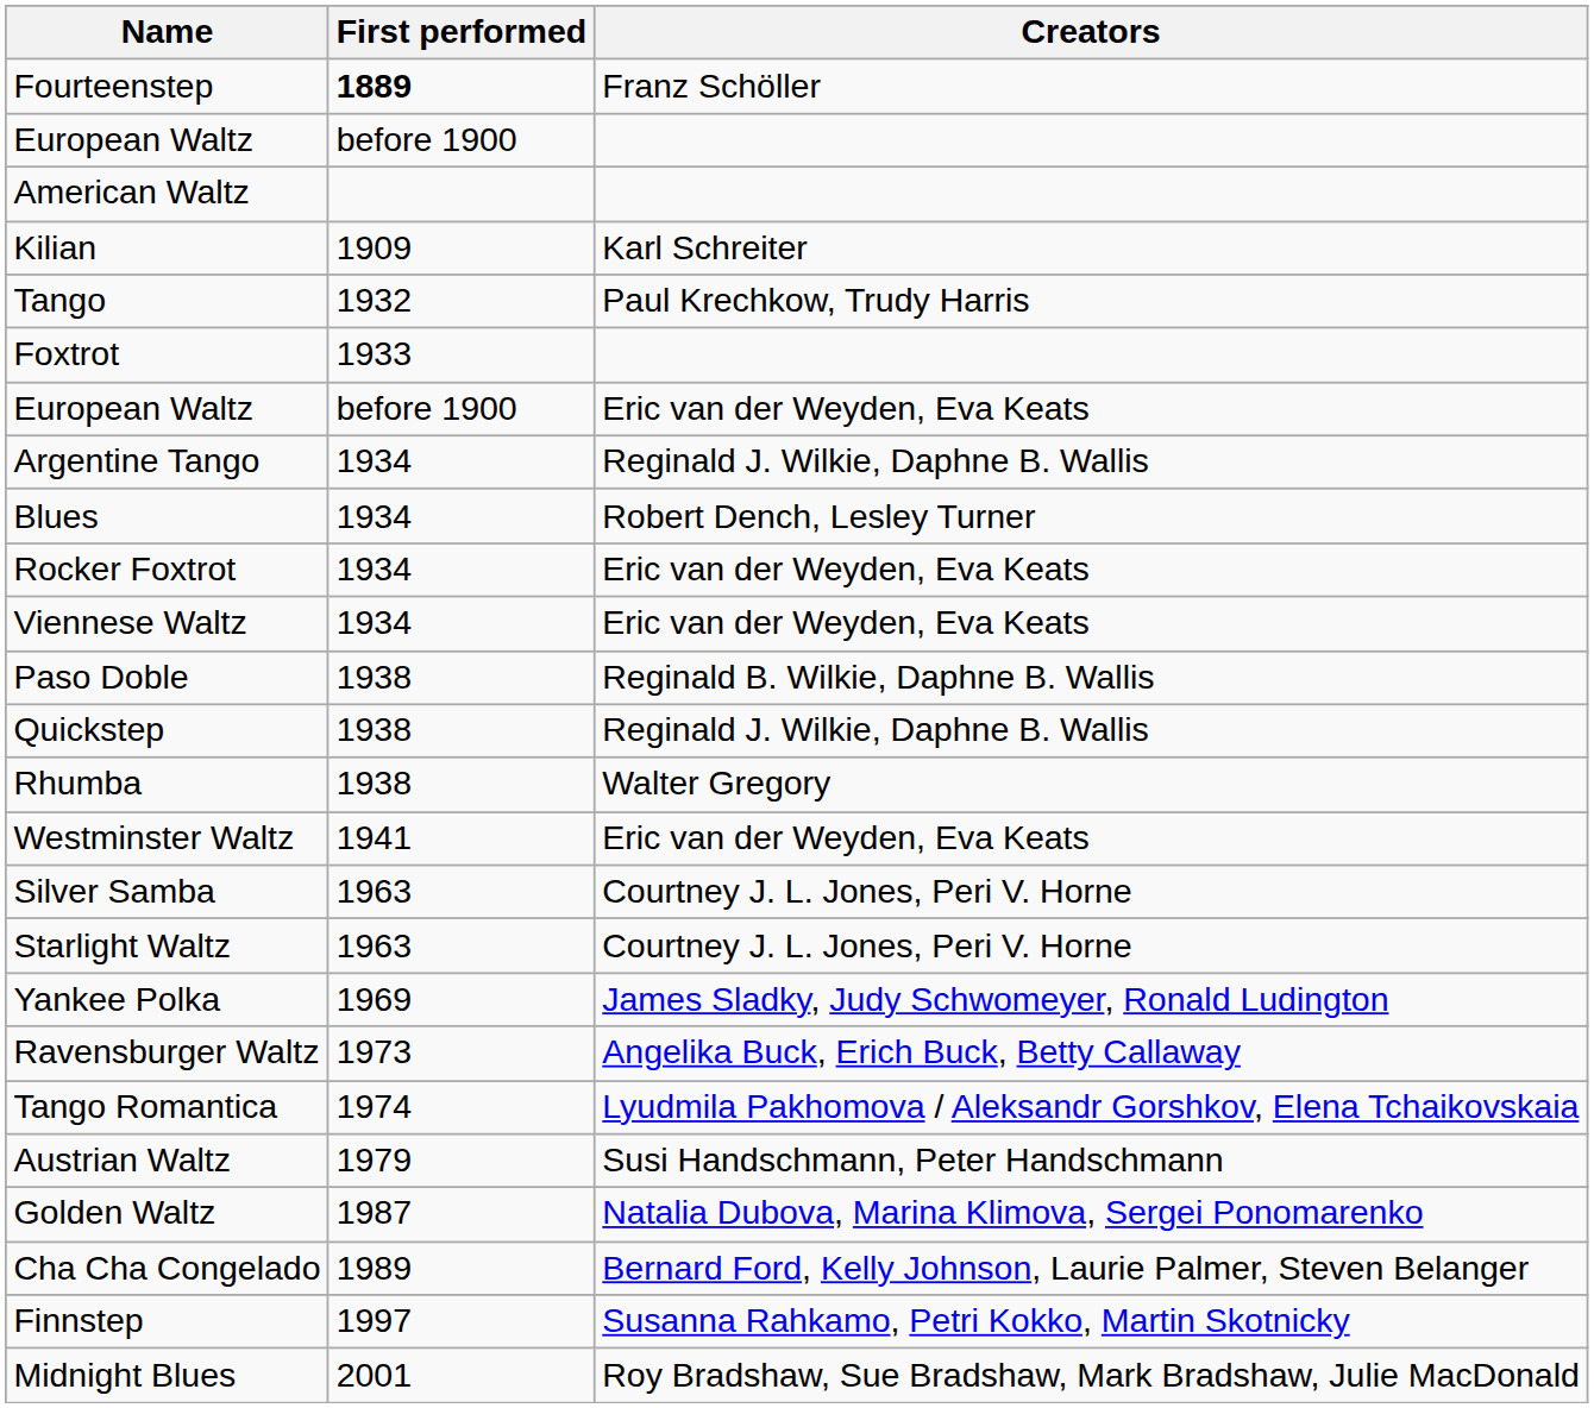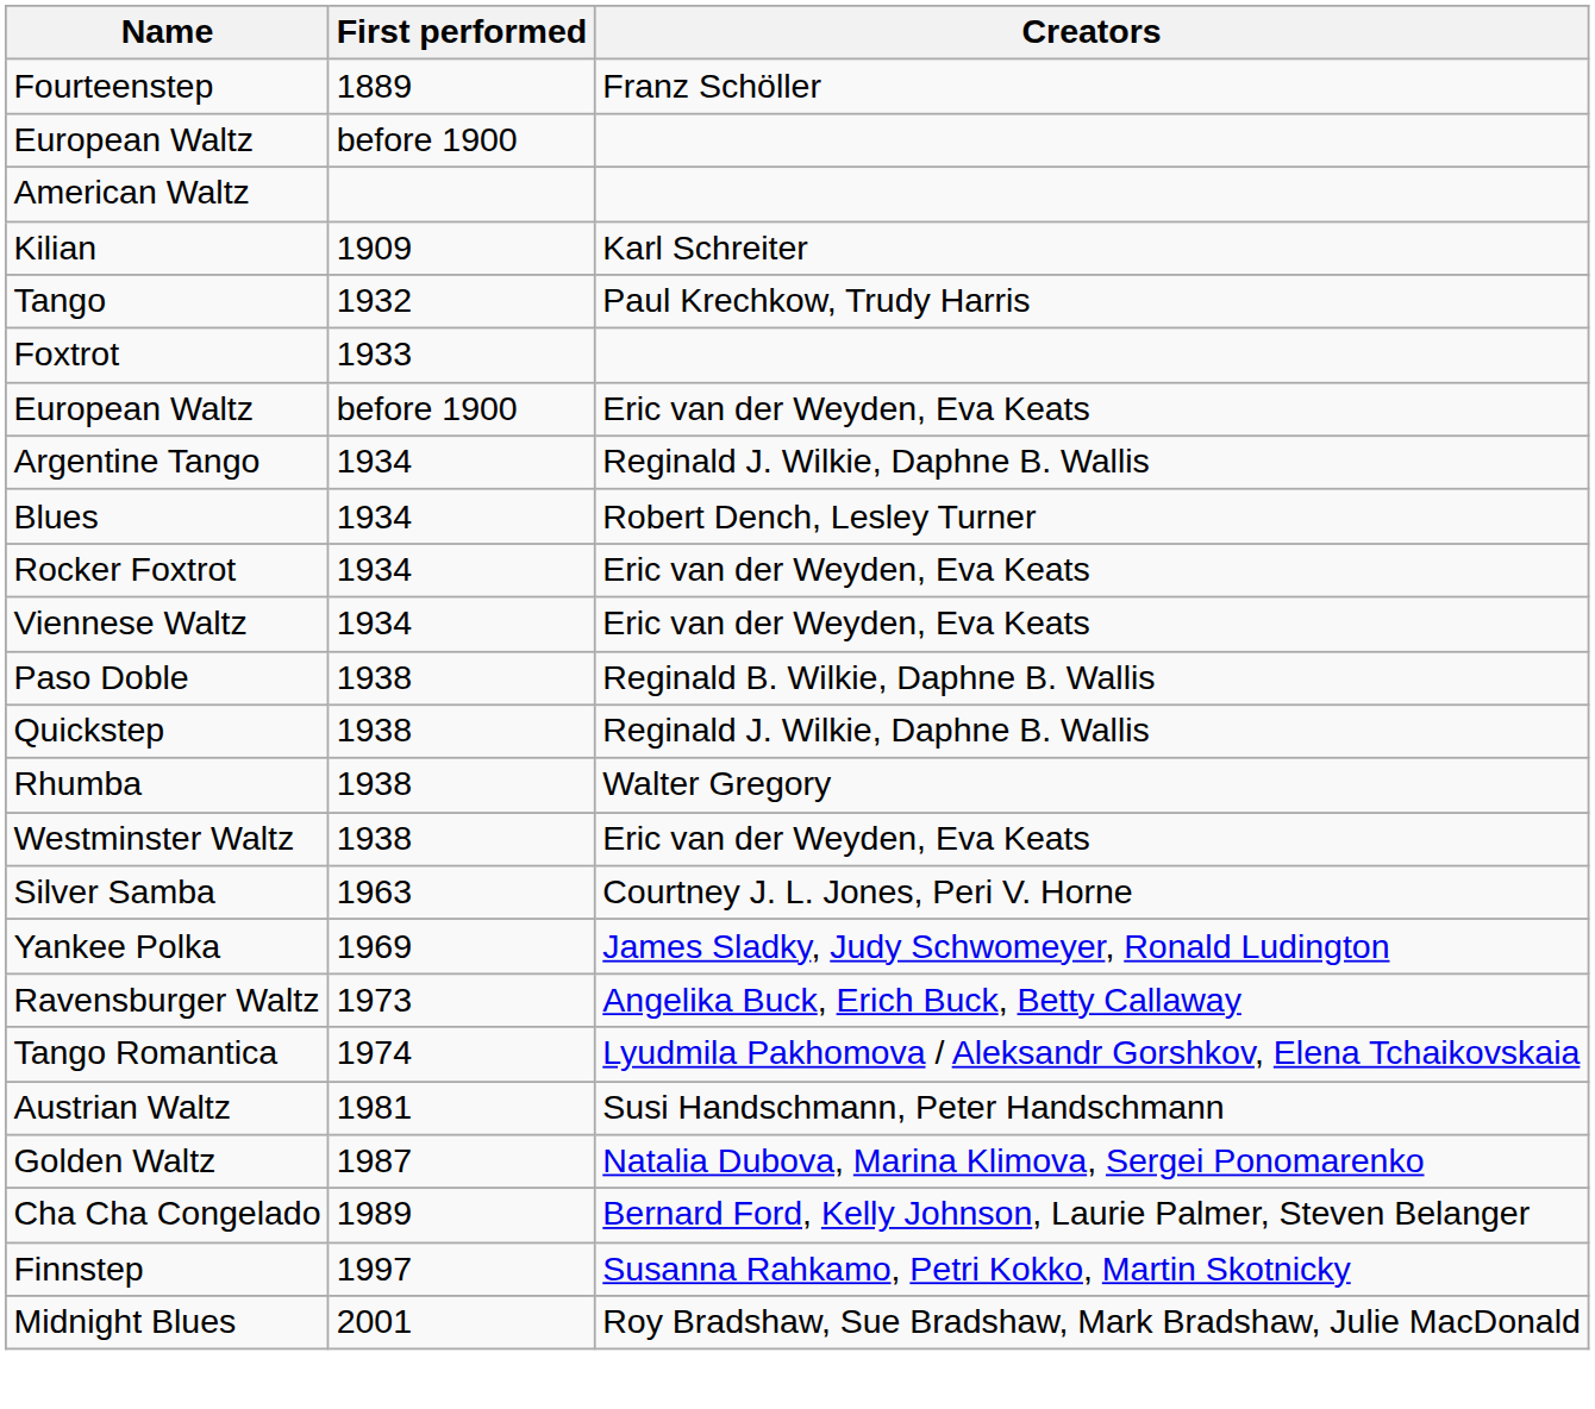Fourteenstep | First performed: bold -> normal
Westminster Waltz | First performed: 1941 -> 1938
- row: Starlight Waltz | 1963 | Courtney J. L. Jones, Peri V. Horne
Austrian Waltz | First performed: 1979 -> 1981
